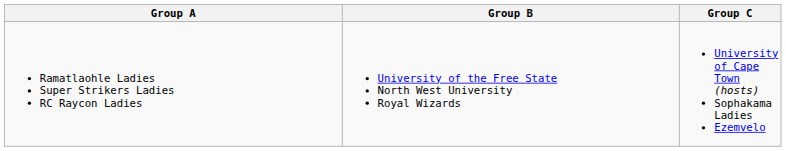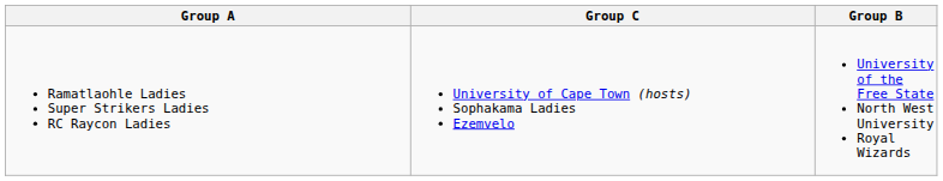columns swapped: Group B <-> Group C
